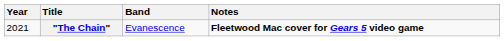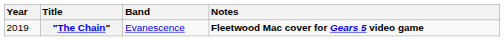"The Chain" | Year: 2021 -> 2019
